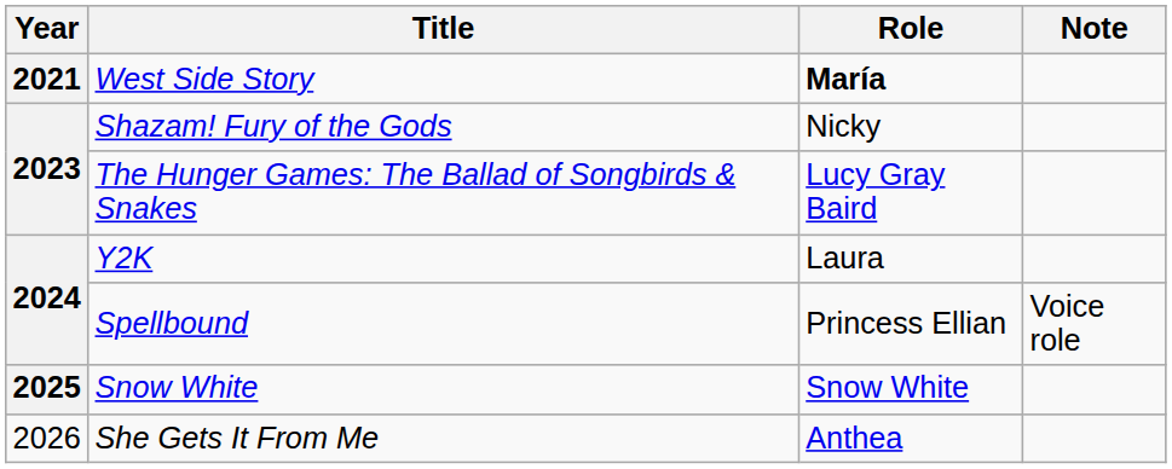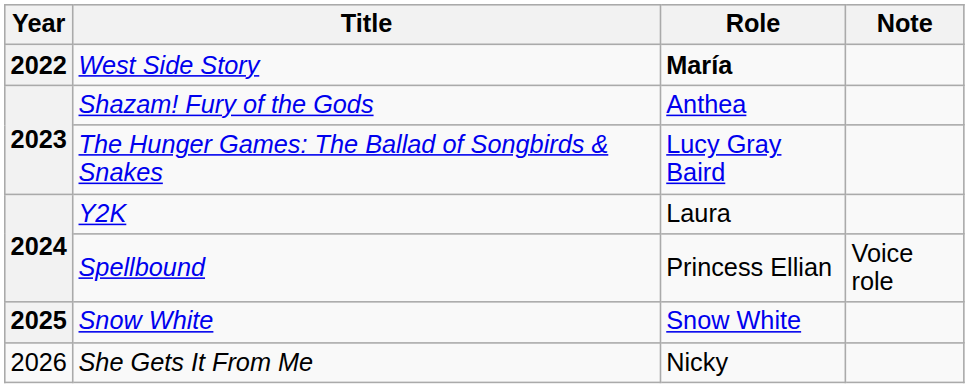West Side Story | Year: 2021 -> 2022
Shazam! Fury of the Gods | Role: Nicky -> Anthea
She Gets It From Me | Role: Anthea -> Nicky
